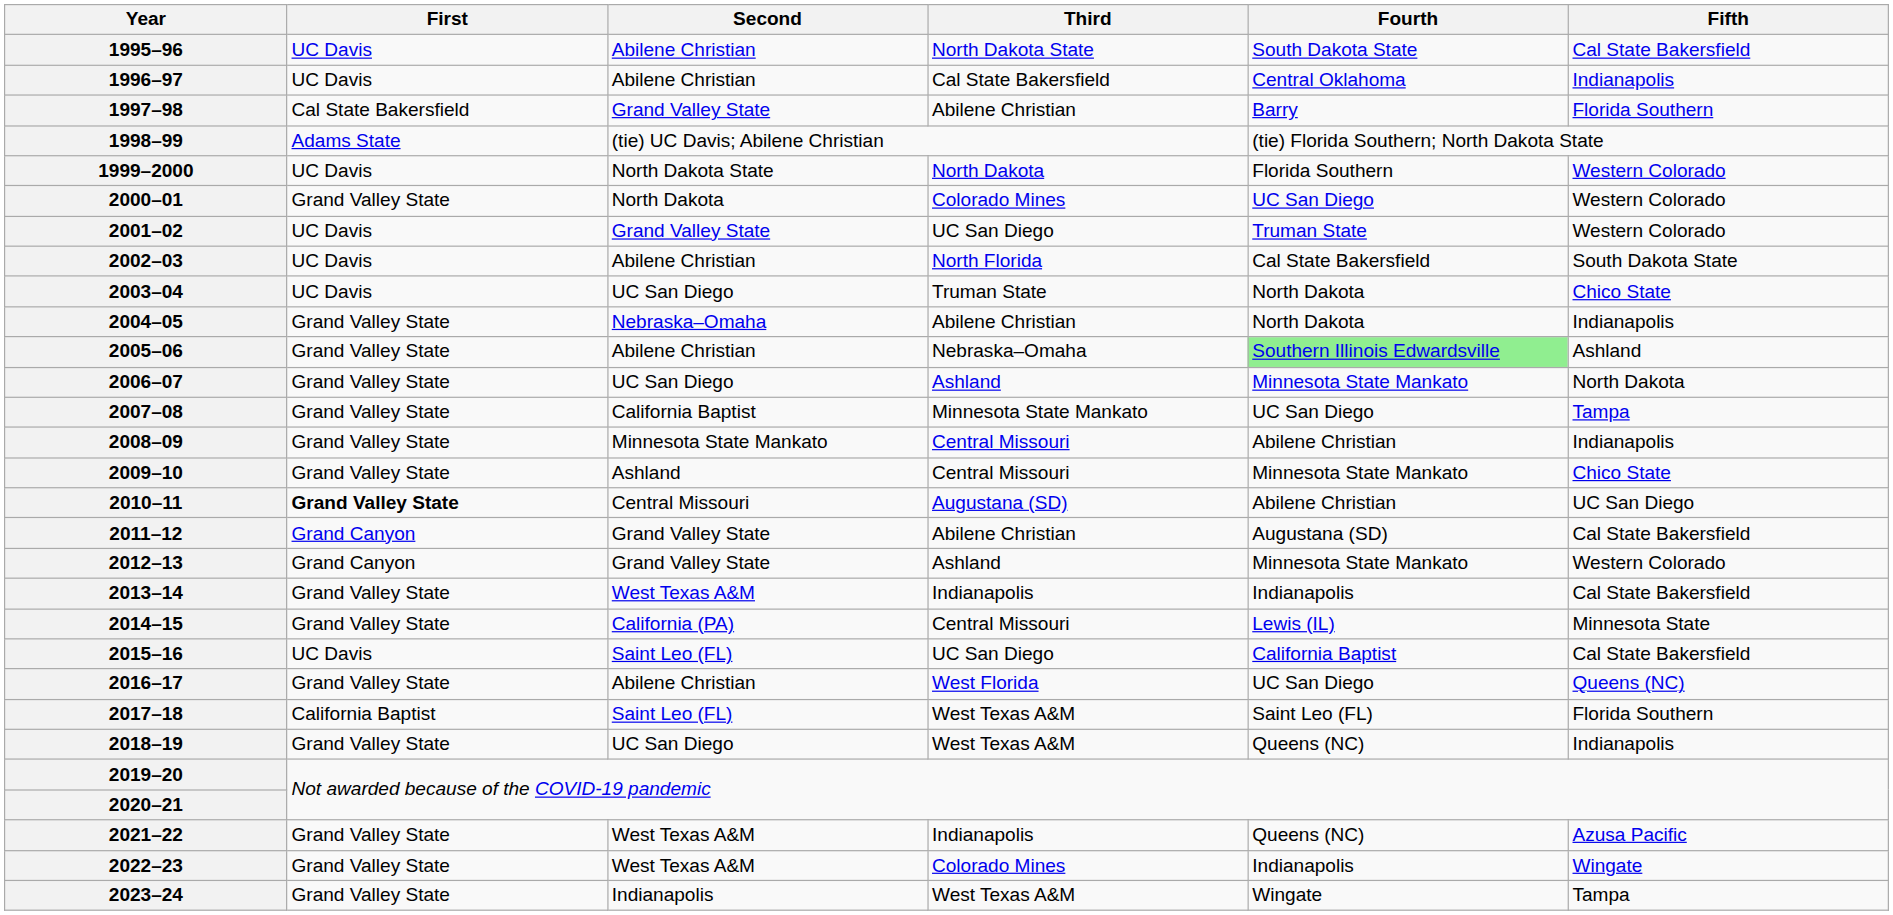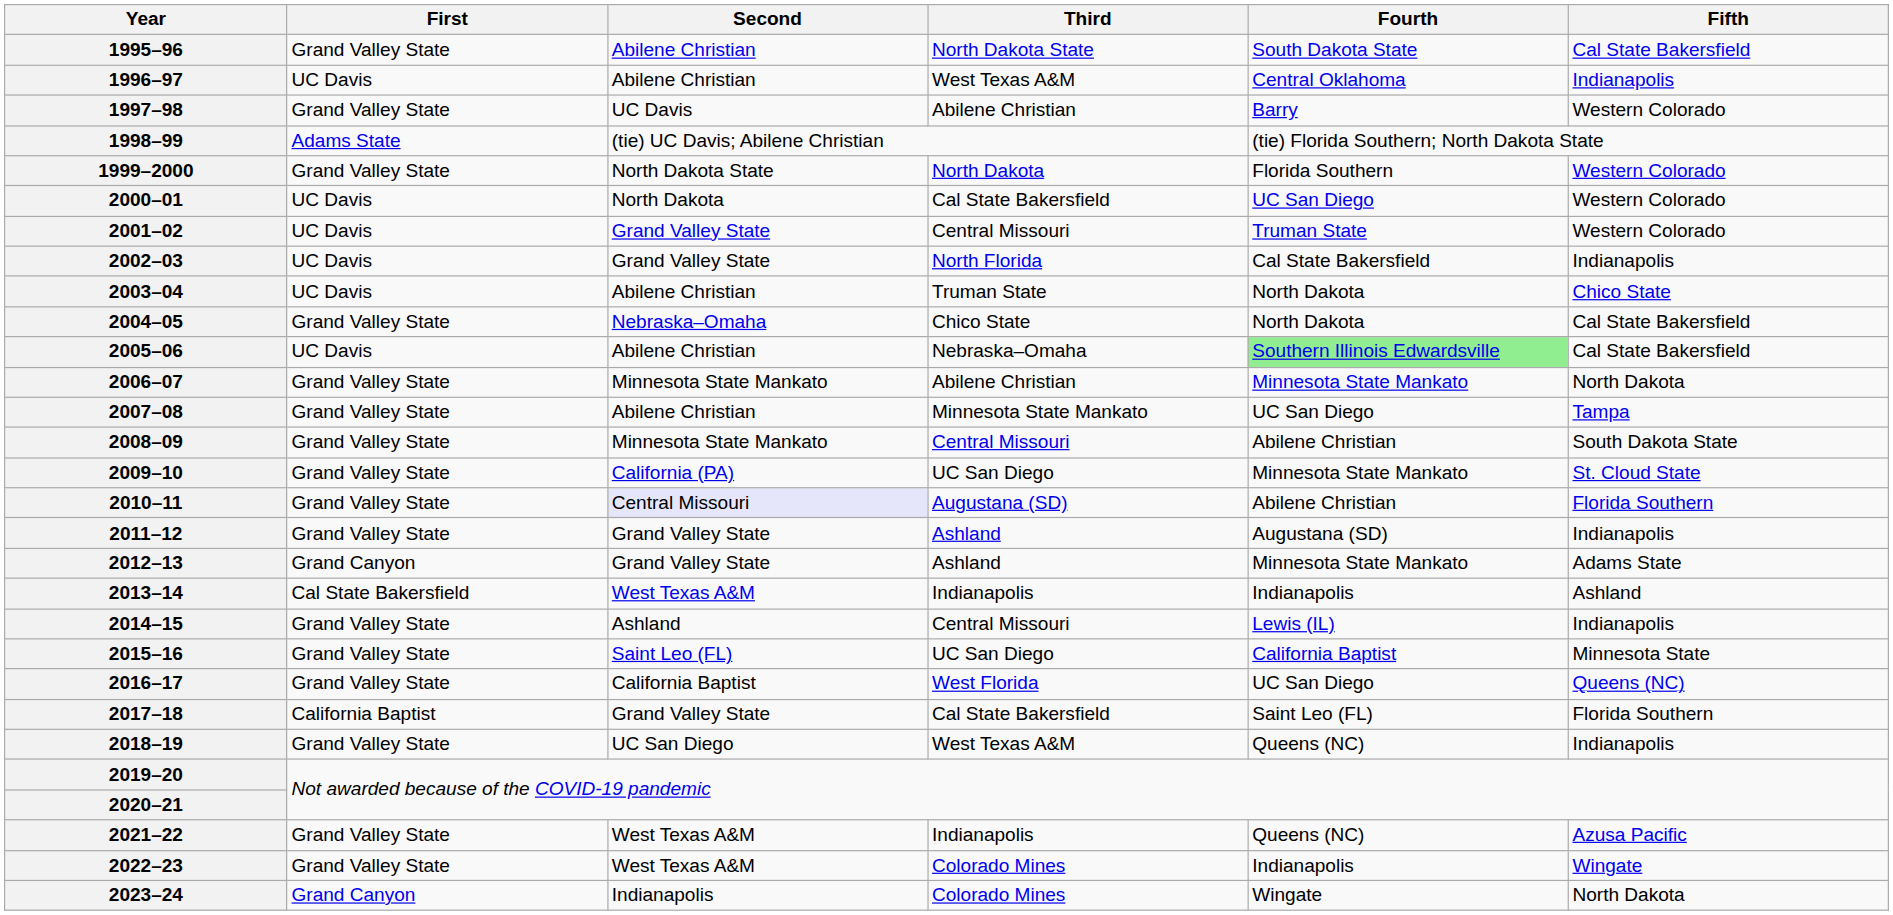1995–96 | First: UC Davis -> Grand Valley State
1996–97 | Third: Cal State Bakersfield -> West Texas A&M
1997–98 | First: Cal State Bakersfield -> Grand Valley State
1997–98 | Second: Grand Valley State -> UC Davis
1997–98 | Fifth: Florida Southern -> Western Colorado
1999–2000 | First: UC Davis -> Grand Valley State
2000–01 | First: Grand Valley State -> UC Davis
2000–01 | Third: Colorado Mines -> Cal State Bakersfield
2001–02 | Third: UC San Diego -> Central Missouri
2002–03 | Second: Abilene Christian -> Grand Valley State
2002–03 | Fifth: South Dakota State -> Indianapolis
2003–04 | Second: UC San Diego -> Abilene Christian
2004–05 | Third: Abilene Christian -> Chico State
2004–05 | Fifth: Indianapolis -> Cal State Bakersfield
2005–06 | First: Grand Valley State -> UC Davis
2005–06 | Fifth: Ashland -> Cal State Bakersfield
2006–07 | Second: UC San Diego -> Minnesota State Mankato
2006–07 | Third: Ashland -> Abilene Christian
2007–08 | Second: California Baptist -> Abilene Christian
2008–09 | Fifth: Indianapolis -> South Dakota State
2009–10 | Second: Ashland -> California (PA)
2009–10 | Third: Central Missouri -> UC San Diego
2009–10 | Fifth: Chico State -> St. Cloud State
2010–11 | First: bold -> normal
2010–11 | Second: no background -> lavender background
2010–11 | Fifth: UC San Diego -> Florida Southern
2011–12 | First: Grand Canyon -> Grand Valley State
2011–12 | Third: Abilene Christian -> Ashland
2011–12 | Fifth: Cal State Bakersfield -> Indianapolis
2012–13 | Fifth: Western Colorado -> Adams State
2013–14 | First: Grand Valley State -> Cal State Bakersfield
2013–14 | Fifth: Cal State Bakersfield -> Ashland
2014–15 | Second: California (PA) -> Ashland
2014–15 | Fifth: Minnesota State -> Indianapolis
2015–16 | First: UC Davis -> Grand Valley State
2015–16 | Fifth: Cal State Bakersfield -> Minnesota State
2016–17 | Second: Abilene Christian -> California Baptist
2017–18 | Second: Saint Leo (FL) -> Grand Valley State
2017–18 | Third: West Texas A&M -> Cal State Bakersfield
2023–24 | First: Grand Valley State -> Grand Canyon
2023–24 | Third: West Texas A&M -> Colorado Mines
2023–24 | Fifth: Tampa -> North Dakota
